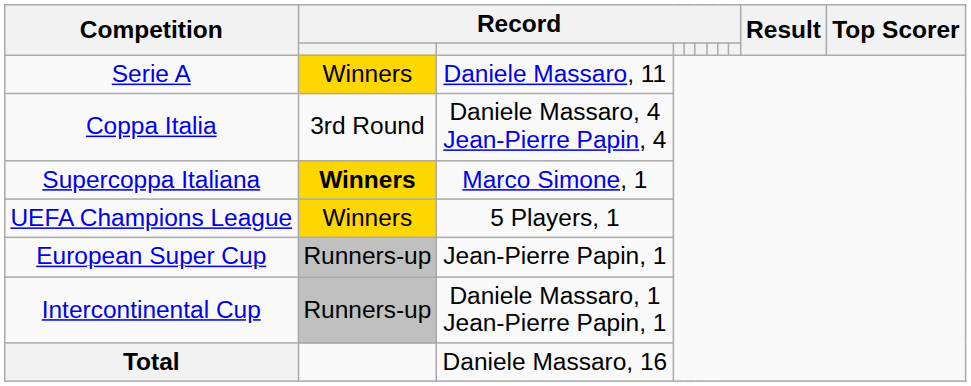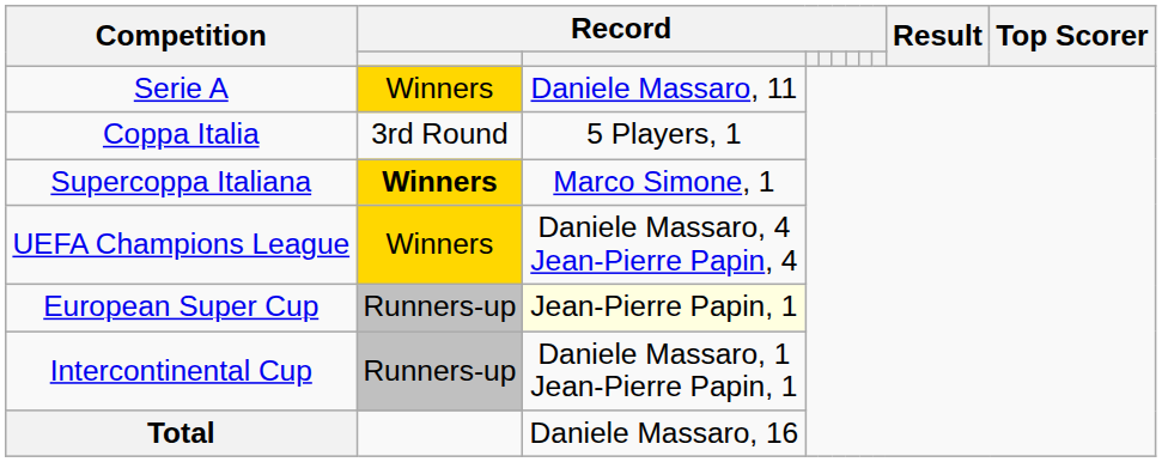Coppa Italia | column 3: Daniele Massaro, 4 Jean-Pierre Papin, 4 -> 5 Players, 1
UEFA Champions League | column 3: 5 Players, 1 -> Daniele Massaro, 4 Jean-Pierre Papin, 4
European Super Cup | column 3: no background -> lightyellow background
